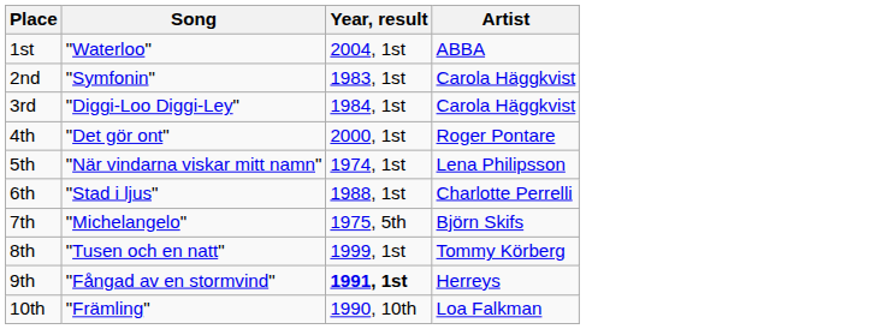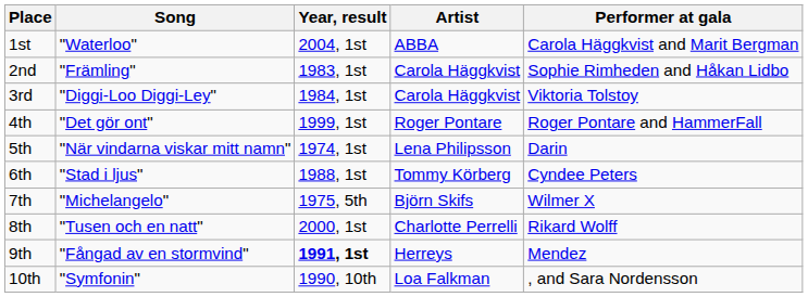+ column: Performer at gala | Carola Häggkvist and Marit Bergman | Sophie Rimheden and Håkan Lidbo | Viktoria Tolstoy | Roger Pontare and HammerFall | Darin | Cyndee Peters | Wilmer X | Rikard Wolff | Mendez | , and Sara Nordensson
2nd | Song: "Symfonin" -> "Främling"
4th | Year, result: 2000, 1st -> 1999, 1st
6th | Artist: Charlotte Perrelli -> Tommy Körberg
8th | Year, result: 1999, 1st -> 2000, 1st
8th | Artist: Tommy Körberg -> Charlotte Perrelli
10th | Song: "Främling" -> "Symfonin"
